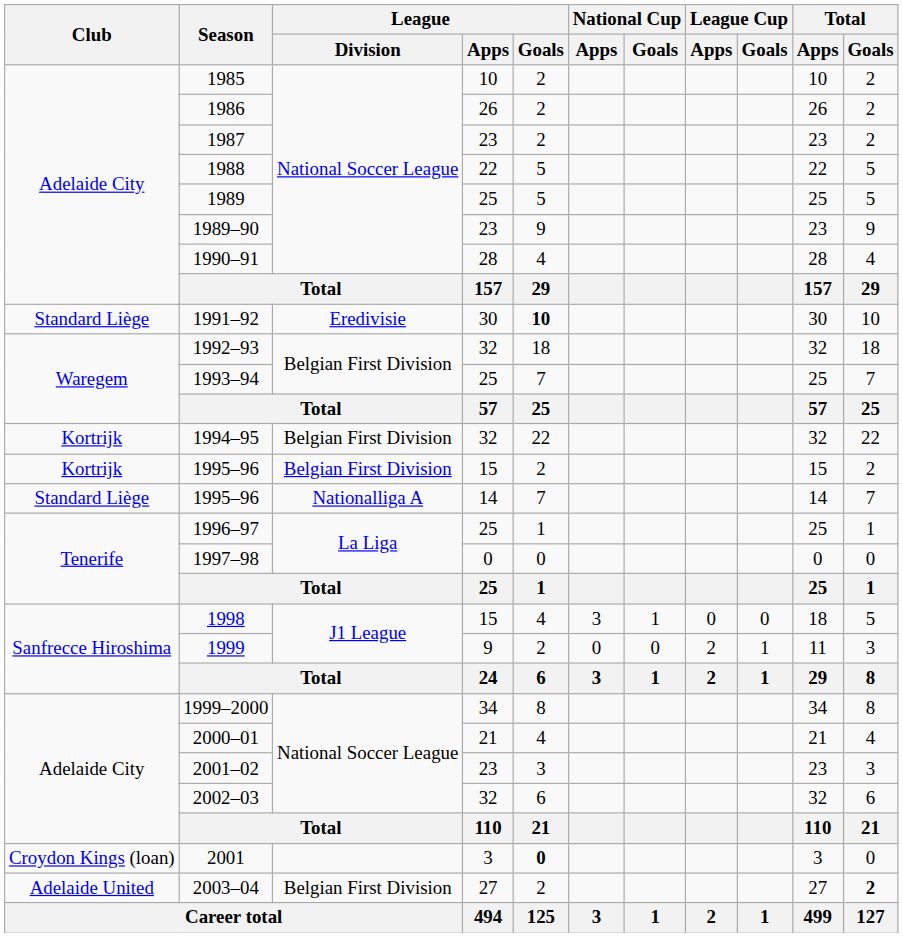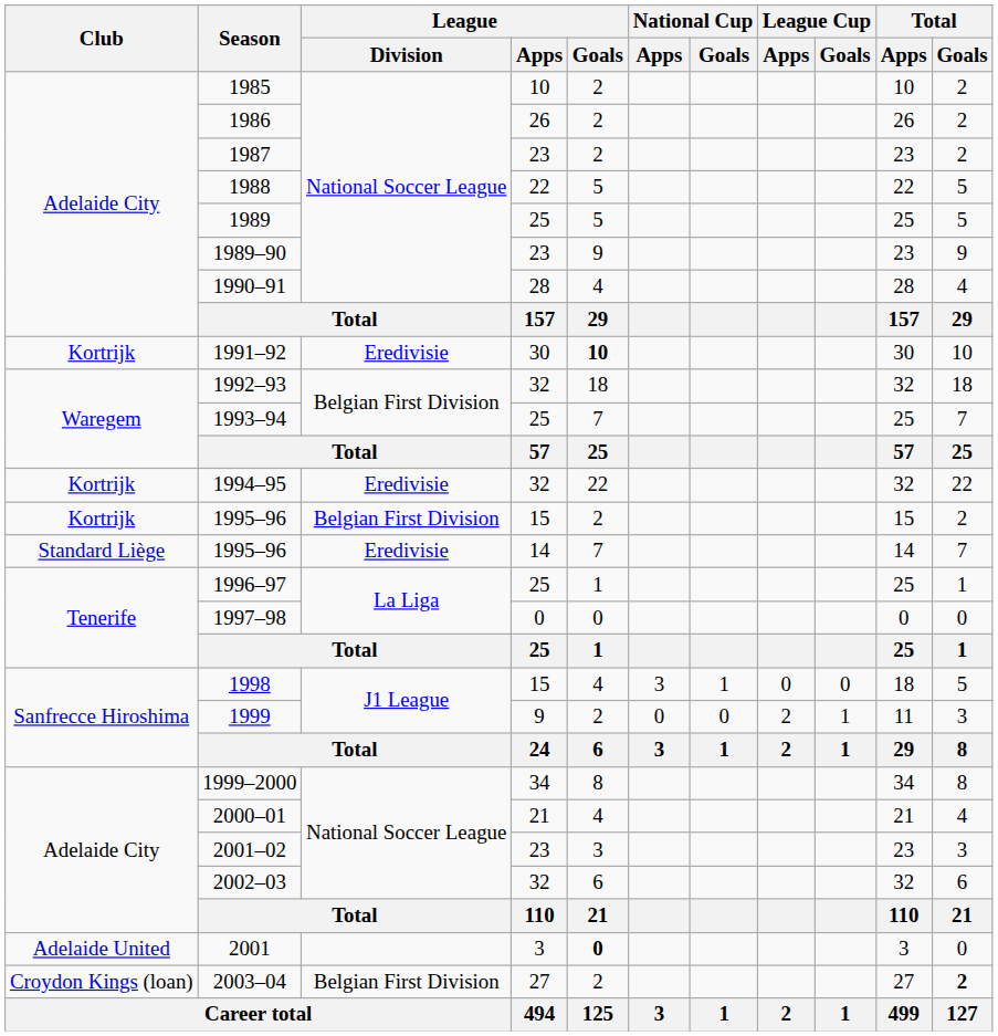1991–92 | Club: Standard Liège -> Kortrijk
1994–95 | League / Division: Belgian First Division -> Eredivisie
1995–96 / 14 | League / Division: Nationalliga A -> Eredivisie
2001 | Club: Croydon Kings (loan) -> Adelaide United
2003–04 | Club: Adelaide United -> Croydon Kings (loan)
